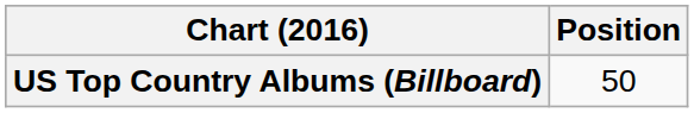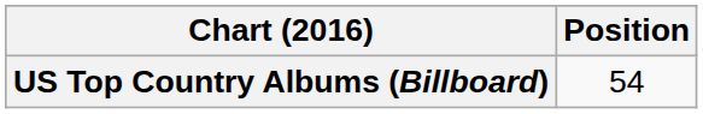US Top Country Albums (Billboard) | Position: 50 -> 54
